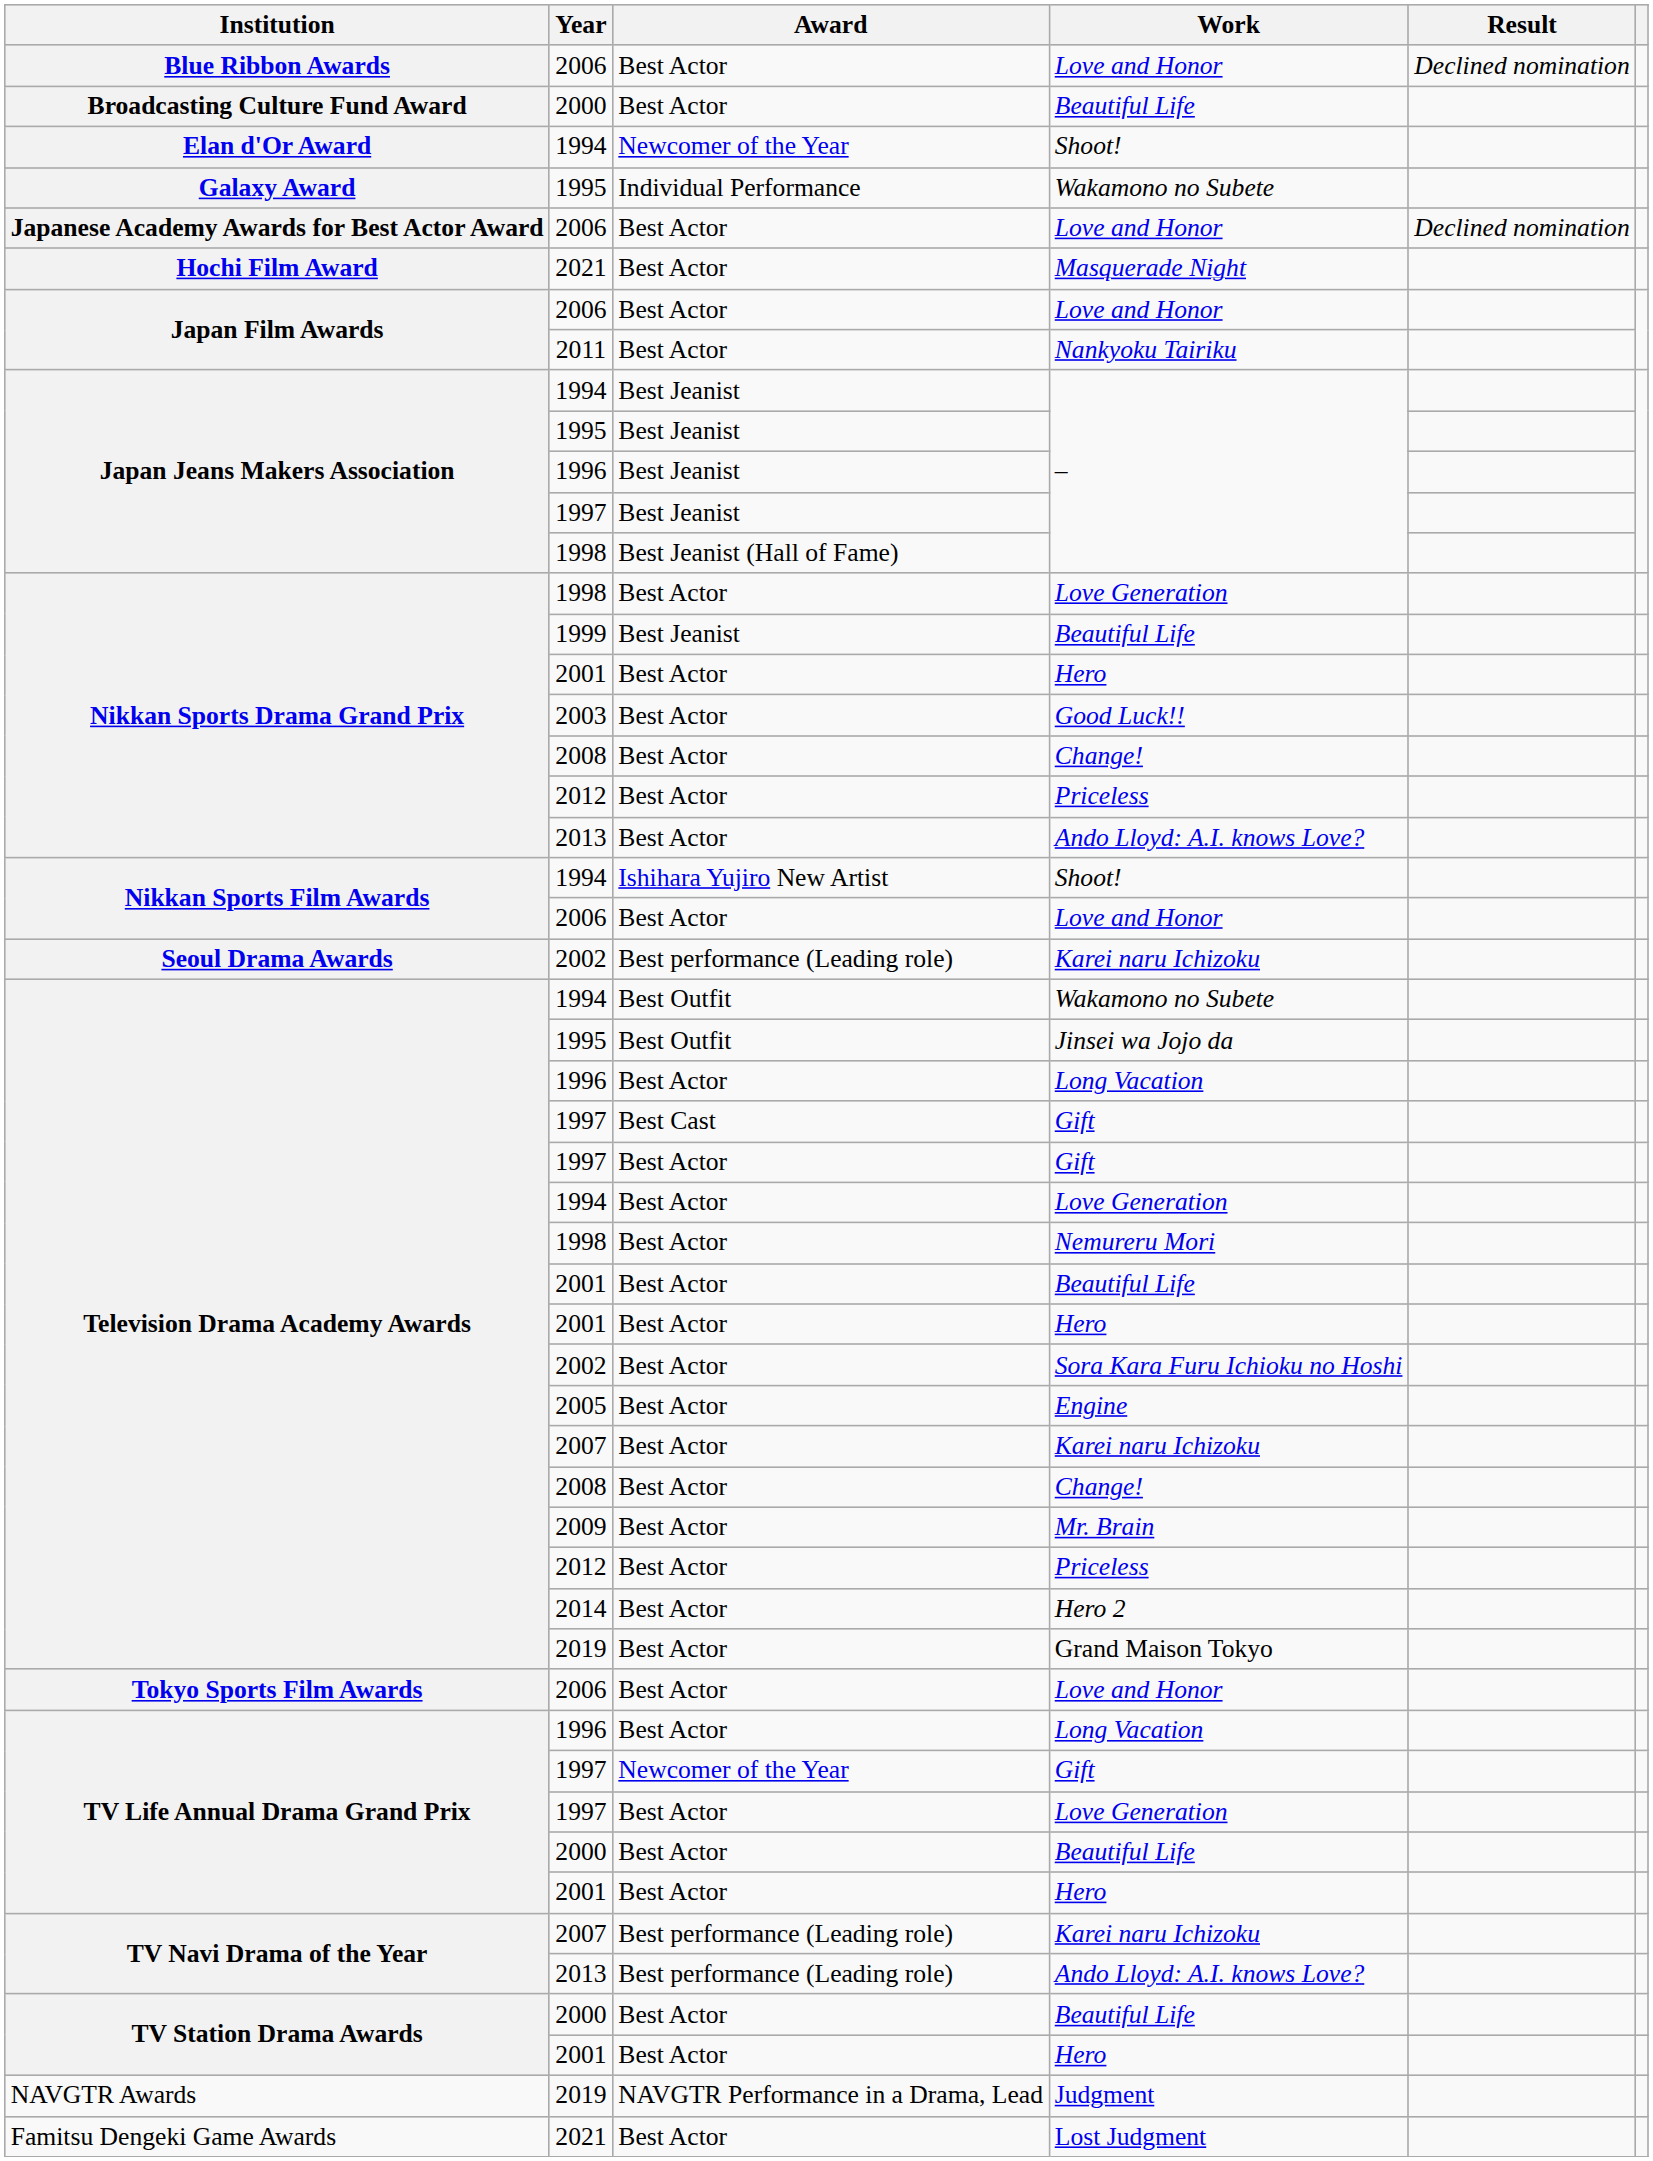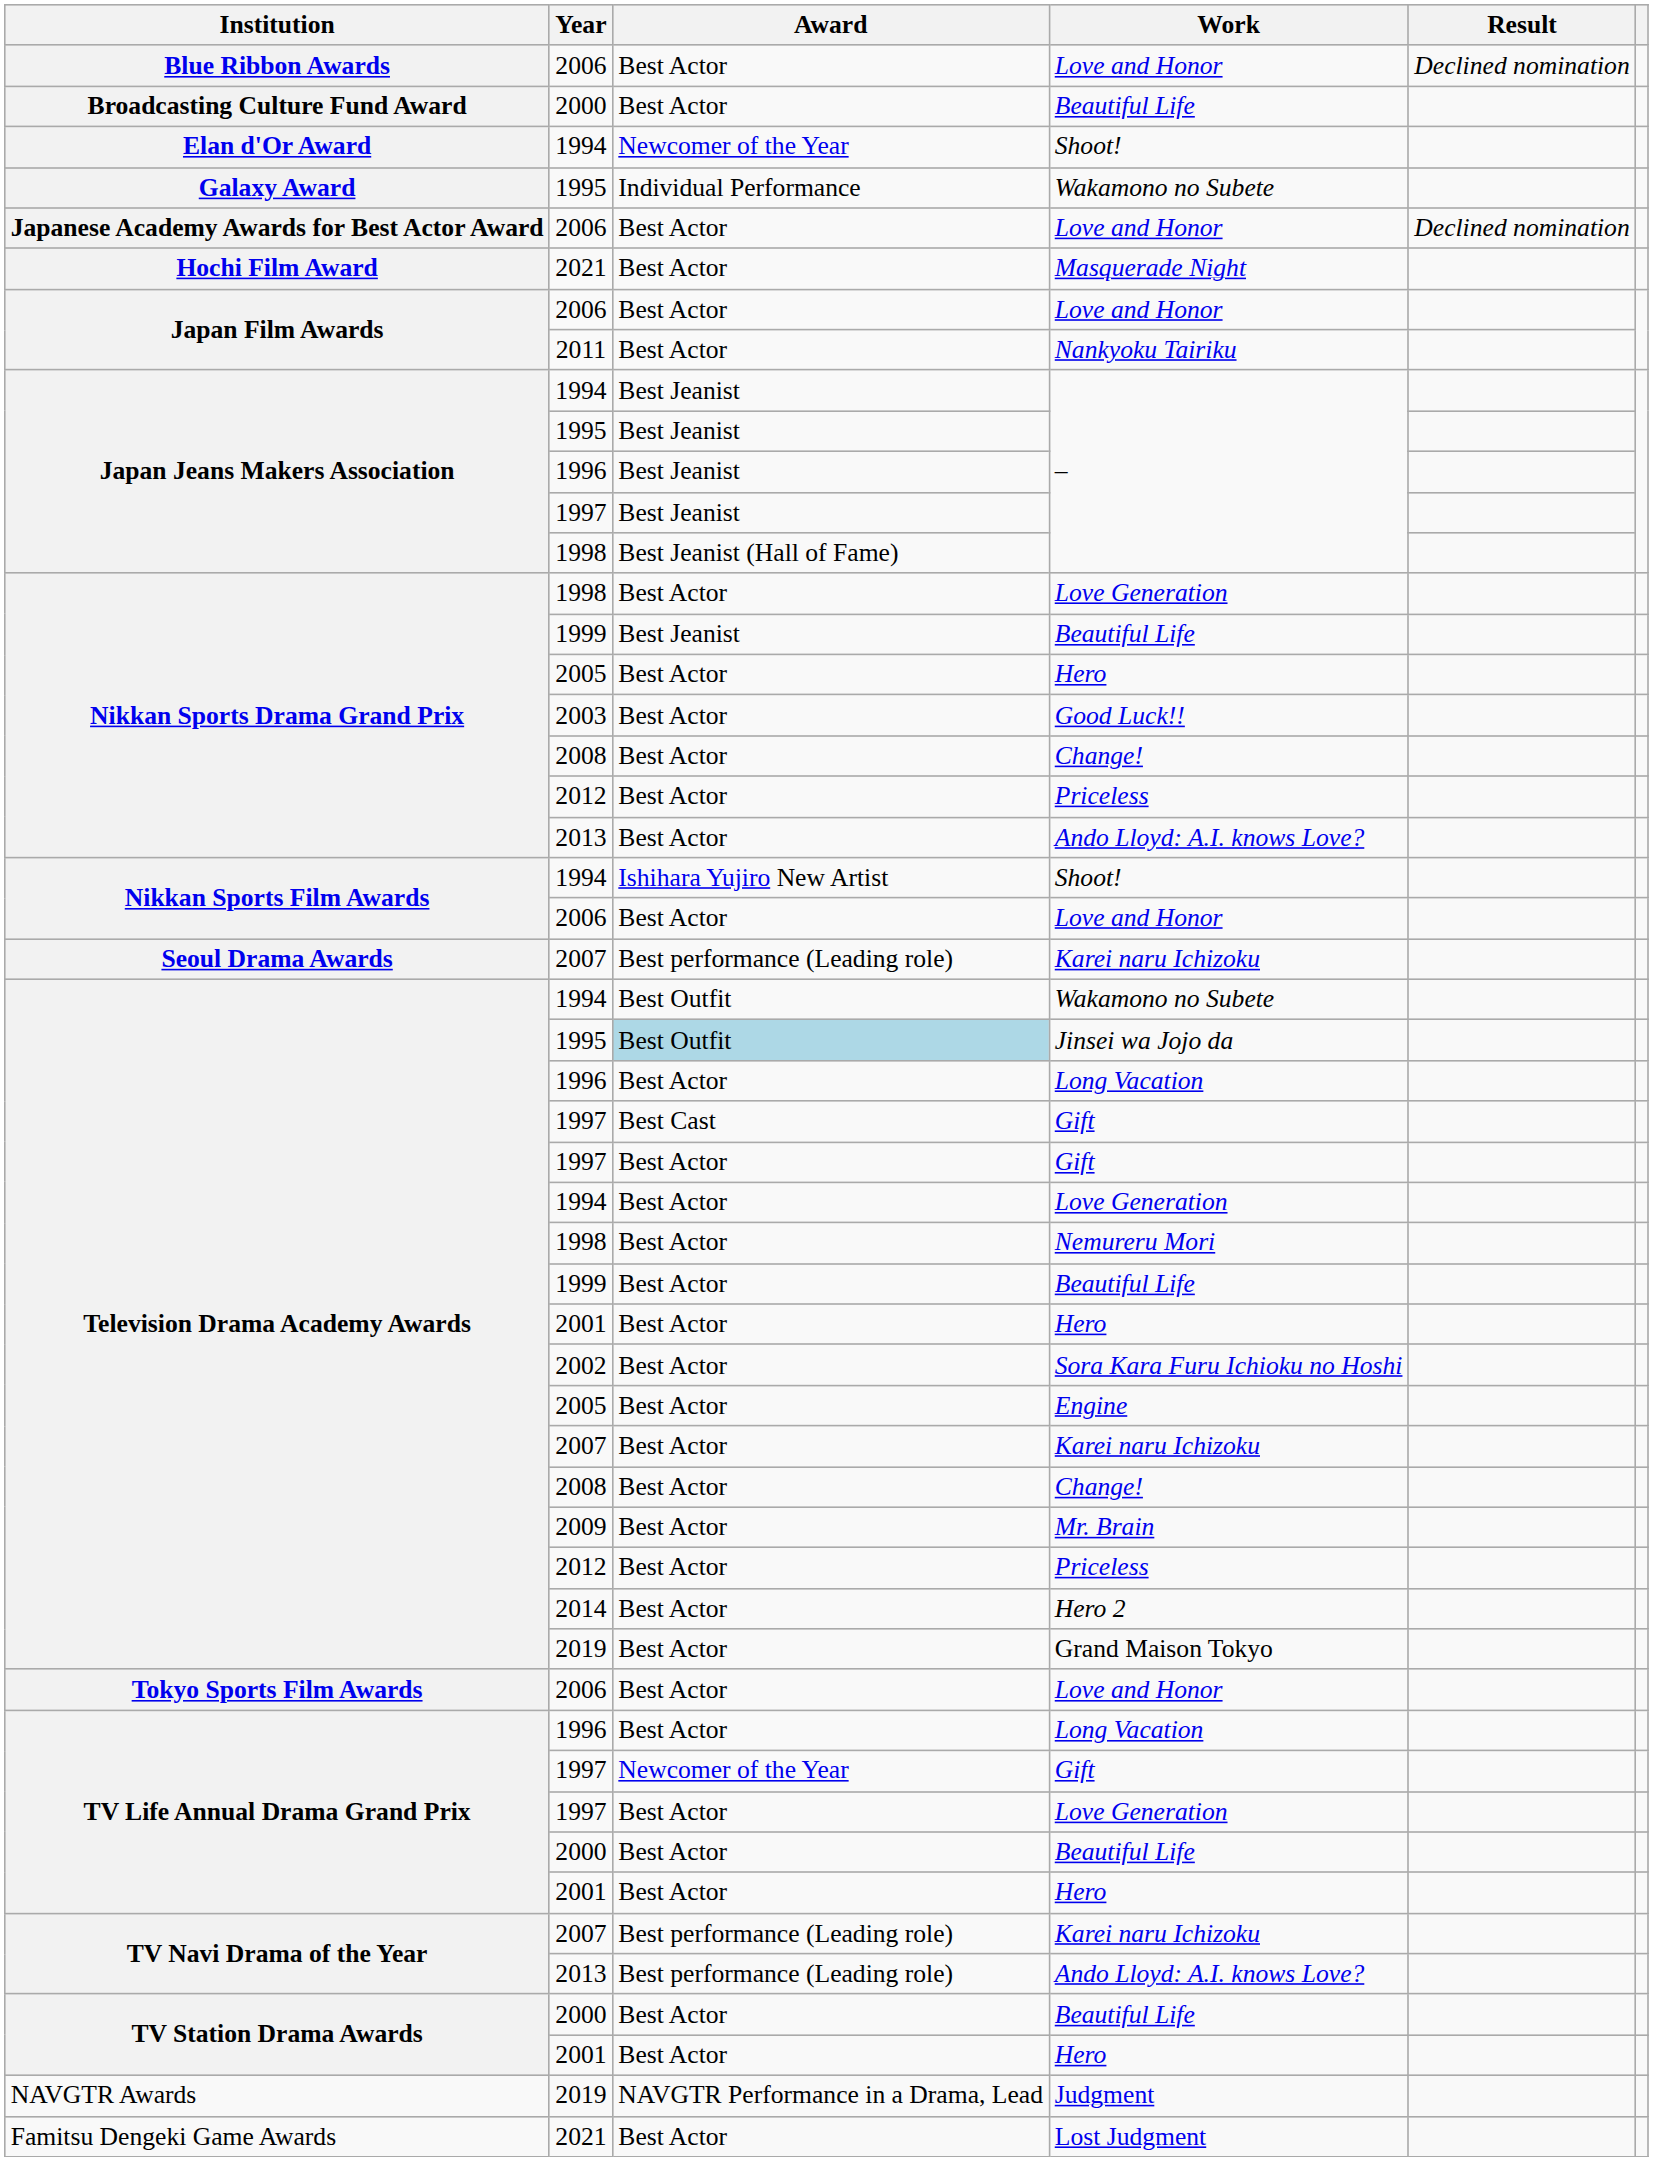Nikkan Sports Drama Grand Prix / Hero | Year: 2001 -> 2005
Seoul Drama Awards / Karei naru Ichizoku | Year: 2002 -> 2007
Jinsei wa Jojo da | Award: no background -> lightblue background
Television Drama Academy Awards / Beautiful Life | Year: 2001 -> 1999
